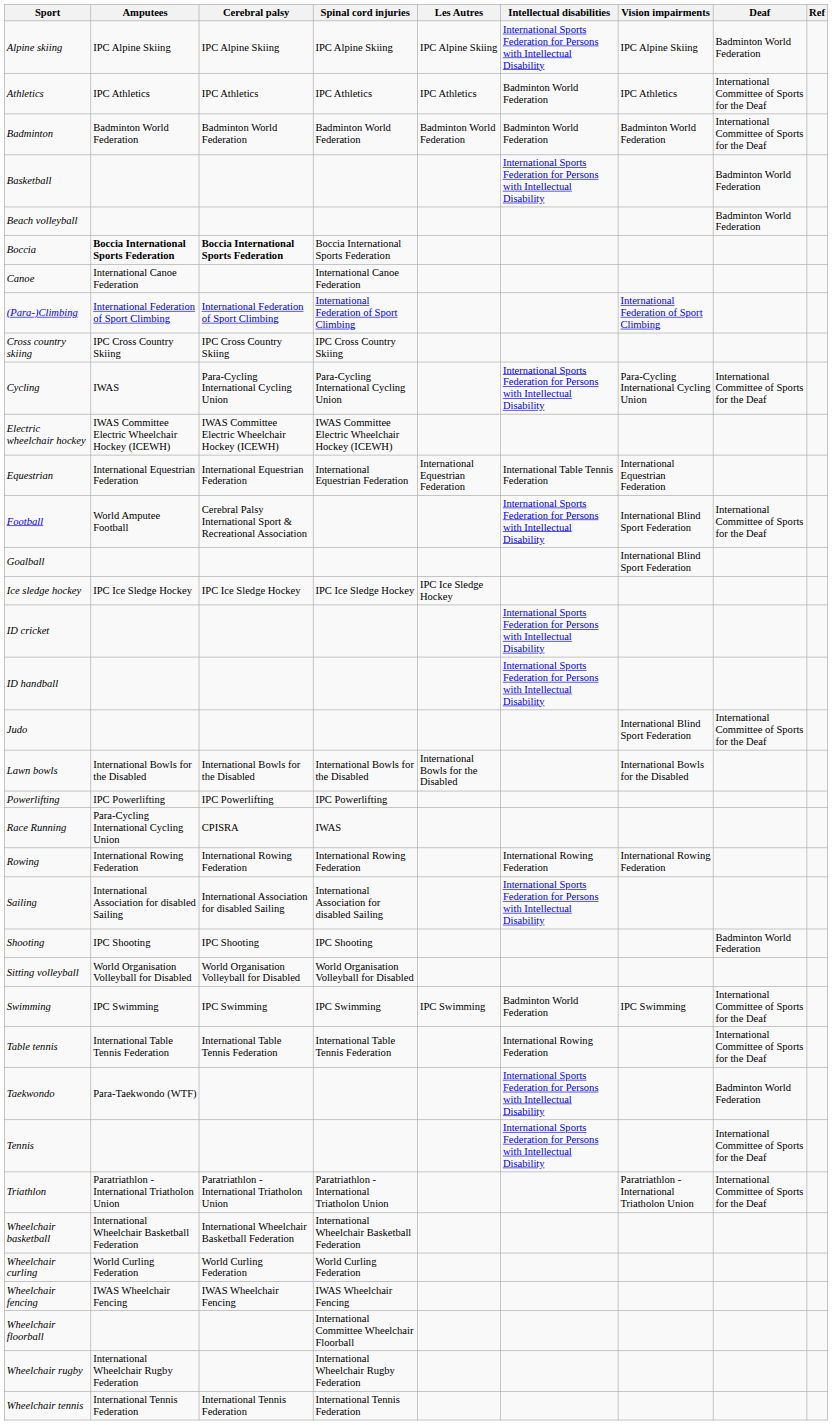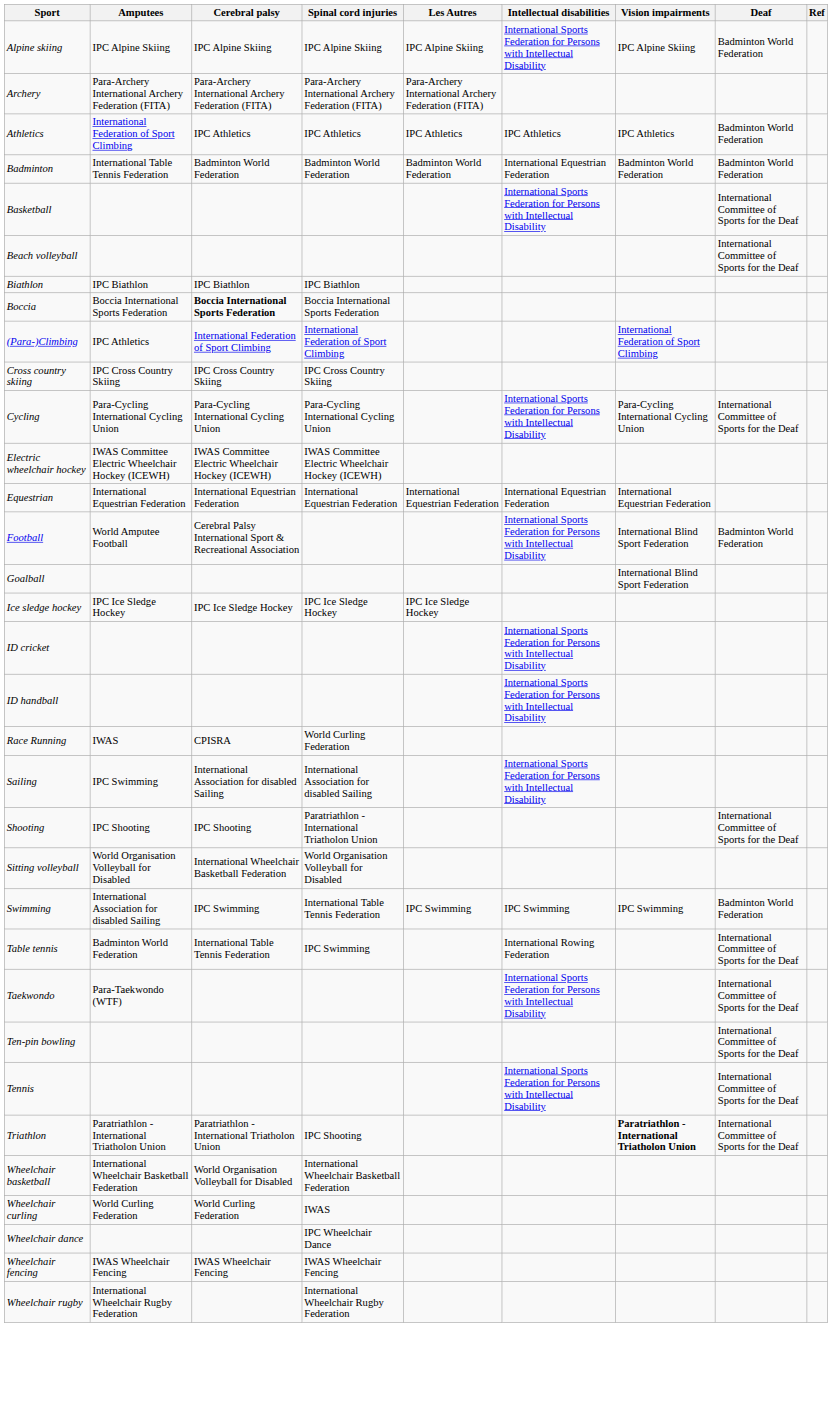+ row: Archery | Para-Archery International Archery Federation (FITA) | Para-Archery International Archery Federation (FITA) | Para-Archery International Archery Federation (FITA) | Para-Archery International Archery Federation (FITA)
Athletics | Amputees: IPC Athletics -> International Federation of Sport Climbing
Athletics | Intellectual disabilities: Badminton World Federation -> IPC Athletics
Athletics | Deaf: International Committee of Sports for the Deaf -> Badminton World Federation
Badminton | Amputees: Badminton World Federation -> International Table Tennis Federation
Badminton | Intellectual disabilities: Badminton World Federation -> International Equestrian Federation
Badminton | Deaf: International Committee of Sports for the Deaf -> Badminton World Federation
Basketball | Deaf: Badminton World Federation -> International Committee of Sports for the Deaf
Beach volleyball | Deaf: Badminton World Federation -> International Committee of Sports for the Deaf
+ row: Biathlon | IPC Biathlon | IPC Biathlon | IPC Biathlon
Boccia | Amputees: bold -> normal
- row: Canoe | International Canoe Federation | International Canoe Federation
(Para-)Climbing | Amputees: International Federation of Sport Climbing -> IPC Athletics
Cycling | Amputees: IWAS -> Para-Cycling International Cycling Union
Equestrian | Intellectual disabilities: International Table Tennis Federation -> International Equestrian Federation
Football | Deaf: International Committee of Sports for the Deaf -> Badminton World Federation
- row: Judo | International Blind Sport Federation | International Committee of Sports for the Deaf
- row: Lawn bowls | International Bowls for the Disabled | International Bowls for the Disabled | International Bowls for the Disabled | International Bowls for the Disabled | International Bowls for the Disabled
- row: Powerlifting | IPC Powerlifting | IPC Powerlifting | IPC Powerlifting
Race Running | Amputees: Para-Cycling International Cycling Union -> IWAS
Race Running | Spinal cord injuries: IWAS -> World Curling Federation
- row: Rowing | International Rowing Federation | International Rowing Federation | International Rowing Federation | International Rowing Federation | International Rowing Federation
Sailing | Amputees: International Association for disabled Sailing -> IPC Swimming
Shooting | Spinal cord injuries: IPC Shooting -> Paratriathlon - International Triatholon Union
Shooting | Deaf: Badminton World Federation -> International Committee of Sports for the Deaf
Sitting volleyball | Cerebral palsy: World Organisation Volleyball for Disabled -> International Wheelchair Basketball Federation
Swimming | Amputees: IPC Swimming -> International Association for disabled Sailing
Swimming | Spinal cord injuries: IPC Swimming -> International Table Tennis Federation
Swimming | Intellectual disabilities: Badminton World Federation -> IPC Swimming
Swimming | Deaf: International Committee of Sports for the Deaf -> Badminton World Federation
Table tennis | Amputees: International Table Tennis Federation -> Badminton World Federation
Table tennis | Spinal cord injuries: International Table Tennis Federation -> IPC Swimming
Taekwondo | Deaf: Badminton World Federation -> International Committee of Sports for the Deaf
+ row: Ten-pin bowling | International Committee of Sports for the Deaf
Triathlon | Spinal cord injuries: Paratriathlon - International Triatholon Union -> IPC Shooting
Triathlon | Vision impairments: normal -> bold
Wheelchair basketball | Cerebral palsy: International Wheelchair Basketball Federation -> World Organisation Volleyball for Disabled
Wheelchair curling | Spinal cord injuries: World Curling Federation -> IWAS
+ row: Wheelchair dance | IPC Wheelchair Dance
- row: Wheelchair floorball | International Committee Wheelchair Floorball
- row: Wheelchair tennis | International Tennis Federation | International Tennis Federation | International Tennis Federation
